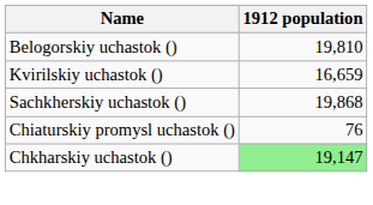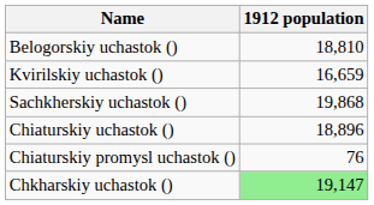Belogorskiy uchastok () | 1912 population: 19,810 -> 18,810
+ row: Chiaturskiy uchastok () | 18,896
